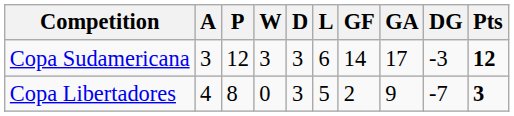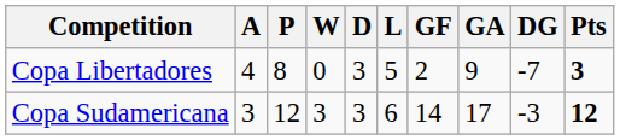rows swapped: Copa Libertadores <-> Copa Sudamericana
